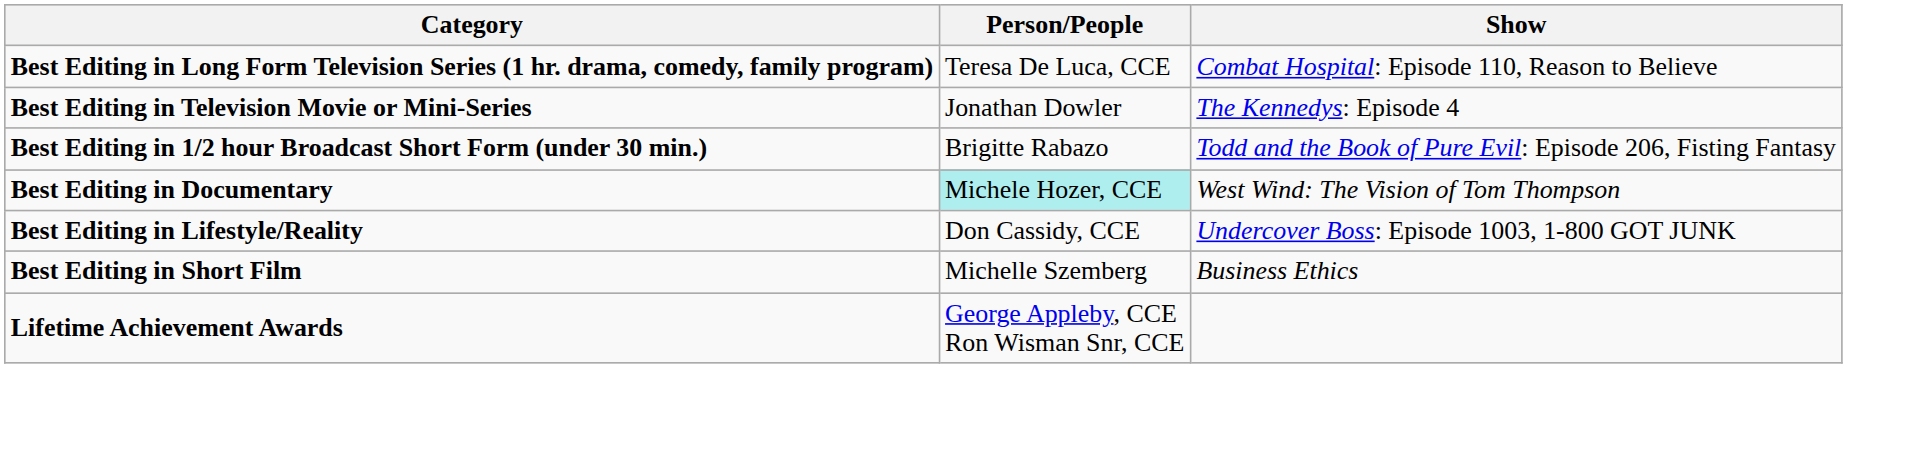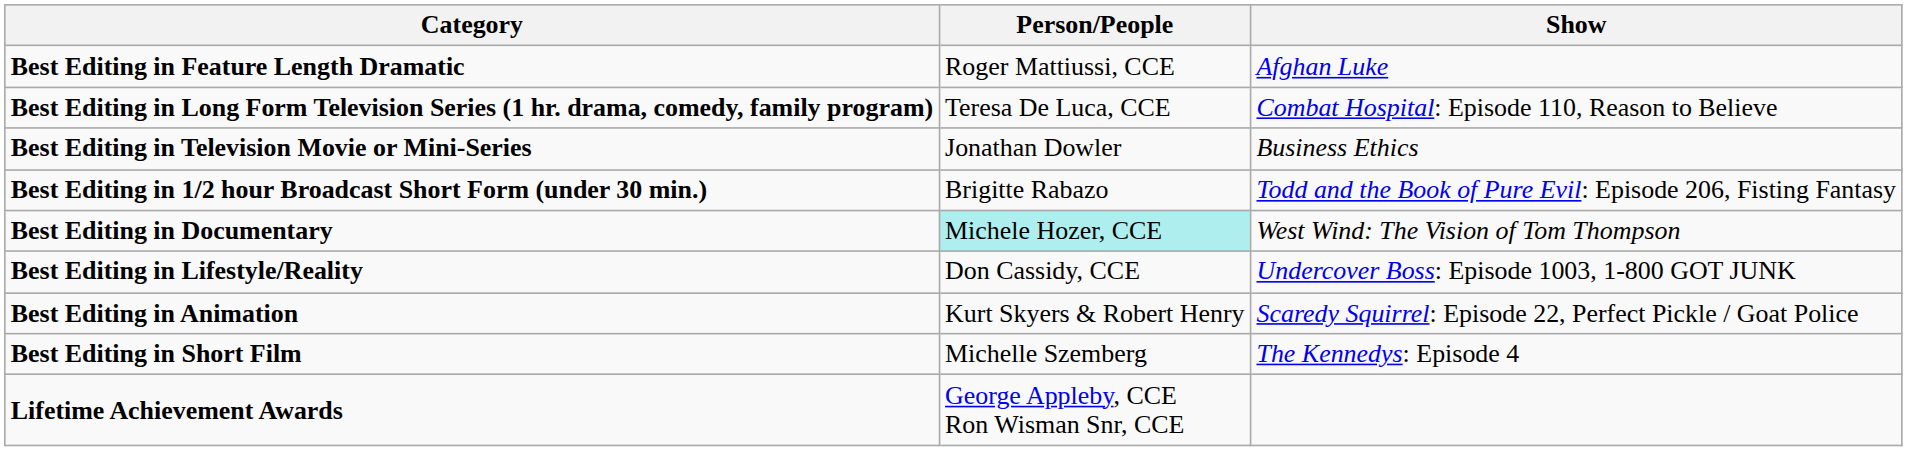+ row: Best Editing in Feature Length Dramatic | Roger Mattiussi, CCE | Afghan Luke
Best Editing in Television Movie or Mini-Series | Show: The Kennedys: Episode 4 -> Business Ethics
+ row: Best Editing in Animation | Kurt Skyers & Robert Henry | Scaredy Squirrel: Episode 22, Perfect Pickle / Goat Police
Best Editing in Short Film | Show: Business Ethics -> The Kennedys: Episode 4
